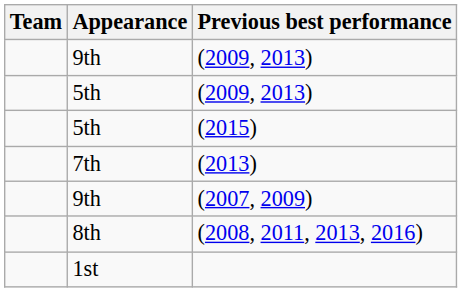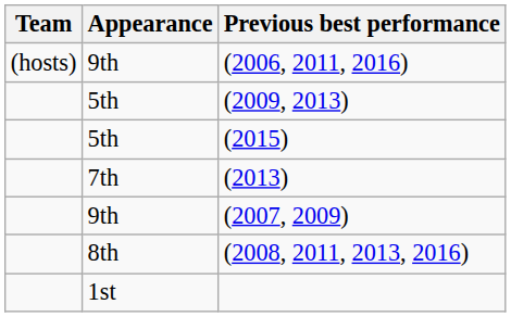+ row: (hosts) | 9th | (2006, 2011, 2016)
- row: 9th | (2009, 2013)
